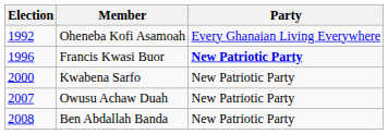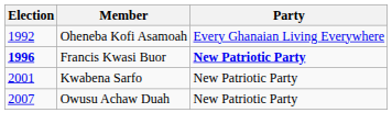Francis Kwasi Buor | Election: normal -> bold
Kwabena Sarfo | Election: 2000 -> 2001
- row: 2008 | Ben Abdallah Banda | New Patriotic Party
